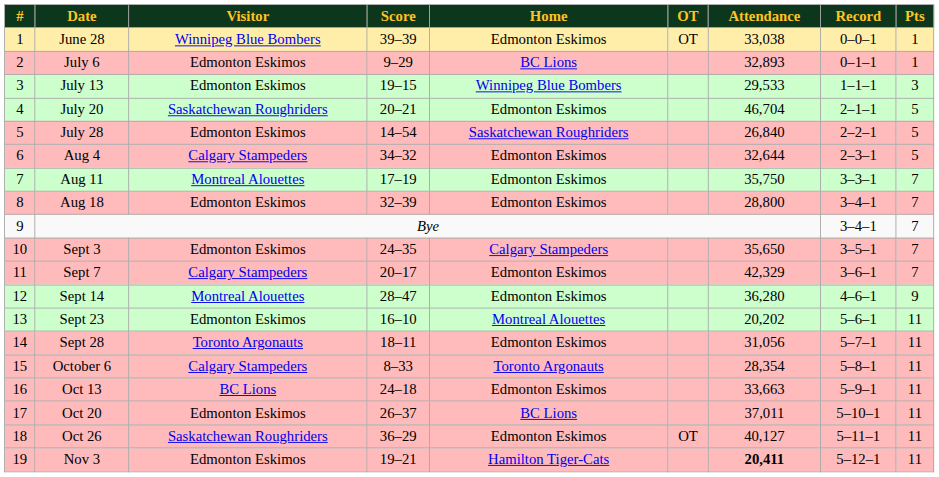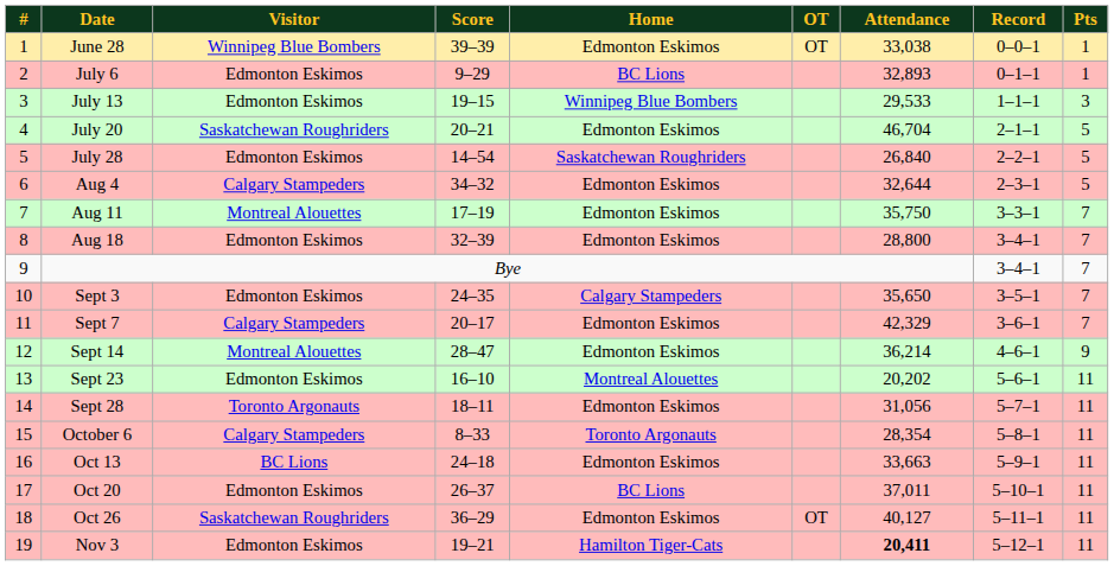Sept 14 | Attendance: 36,280 -> 36,214
